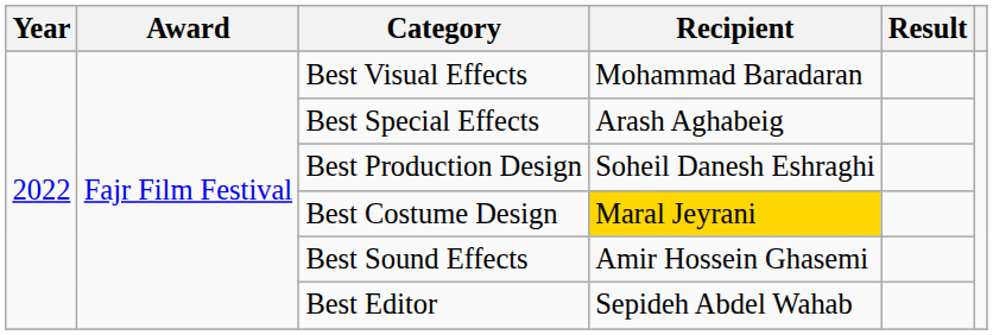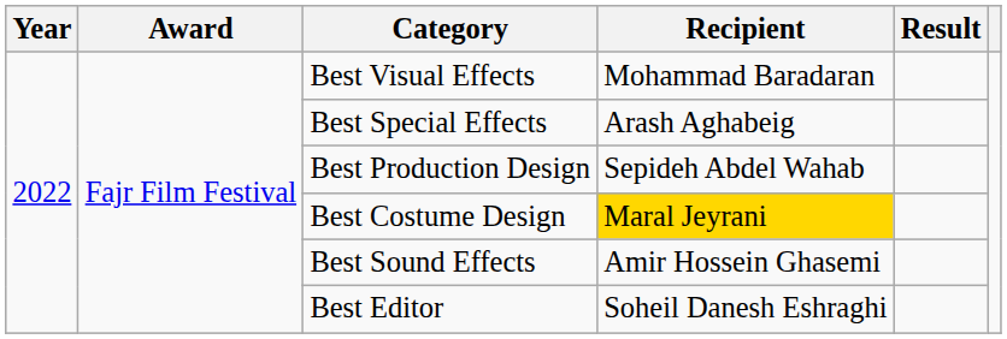Best Production Design | Recipient: Soheil Danesh Eshraghi -> Sepideh Abdel Wahab
Best Editor | Recipient: Sepideh Abdel Wahab -> Soheil Danesh Eshraghi
